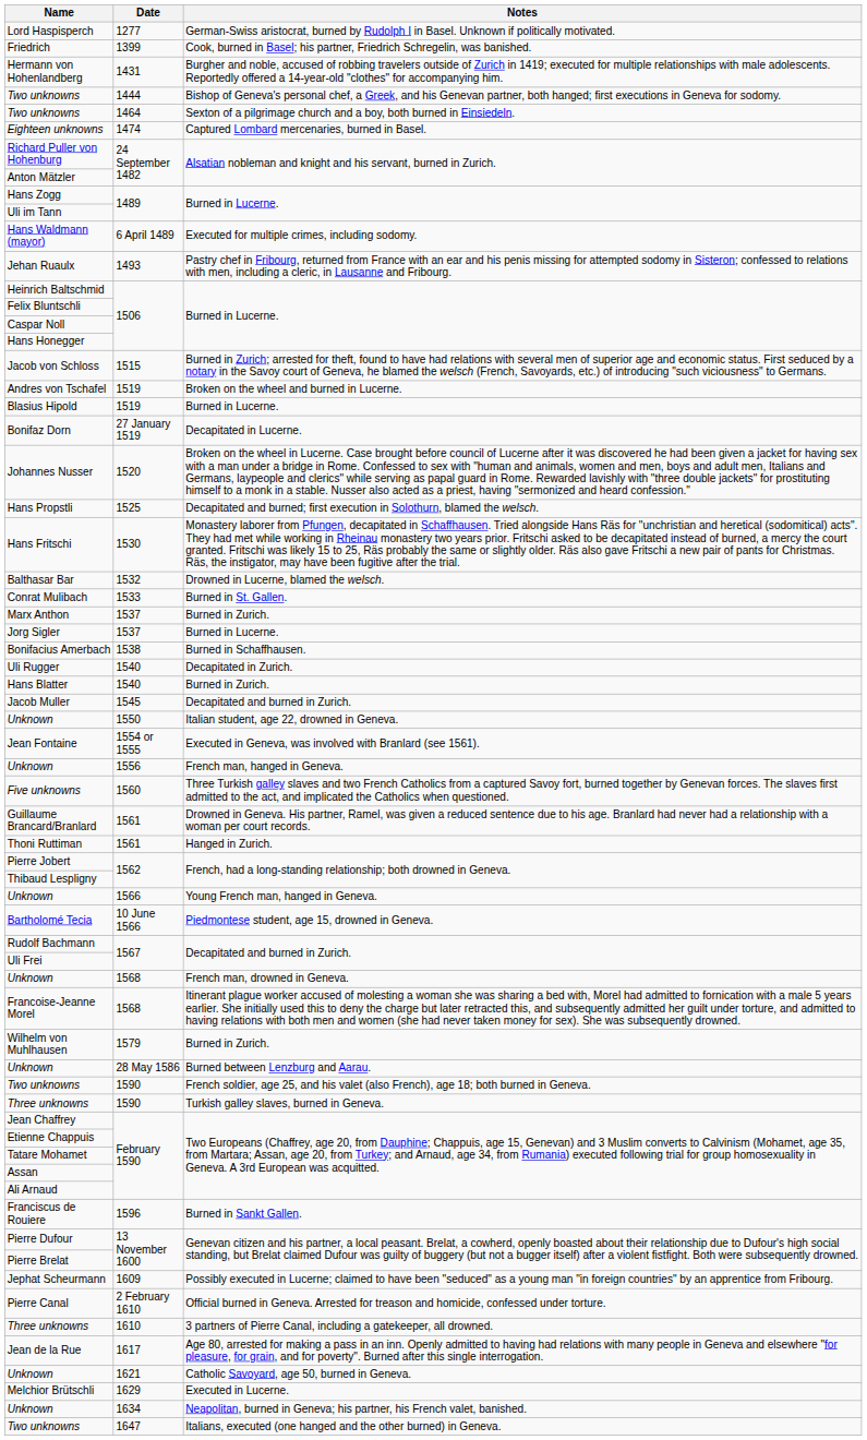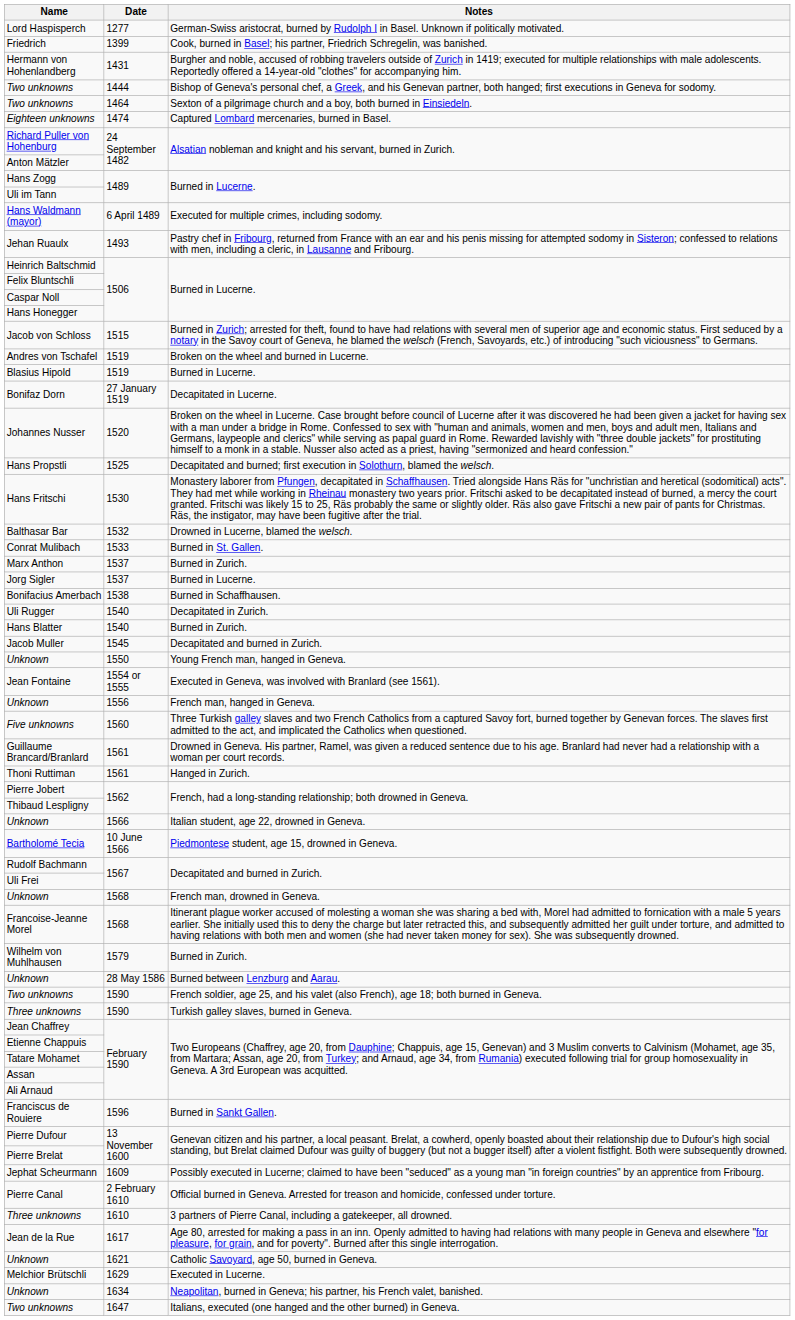Unknown / 1550 | Notes: Italian student, age 22, drowned in Geneva. -> Young French man, hanged in Geneva.
Unknown / 1566 | Notes: Young French man, hanged in Geneva. -> Italian student, age 22, drowned in Geneva.
